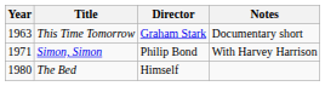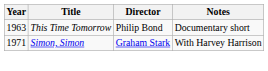This Time Tomorrow | Director: Graham Stark -> Philip Bond
Simon, Simon | Director: Philip Bond -> Graham Stark
- row: 1980 | The Bed | Himself
